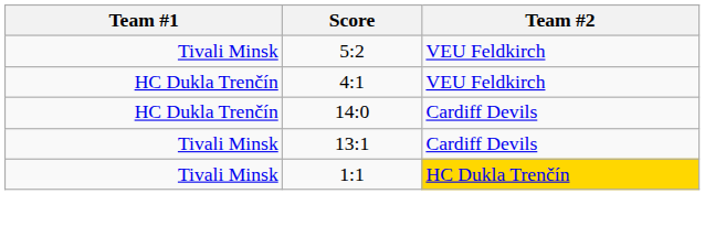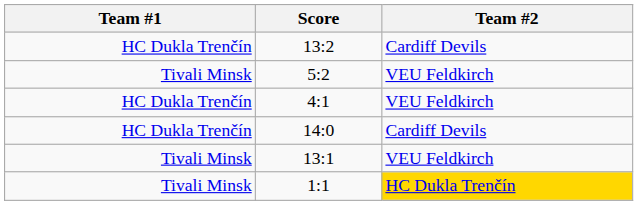+ row: HC Dukla Trenčín | 13:2 | Cardiff Devils
13:1 | Team #2: Cardiff Devils -> VEU Feldkirch
